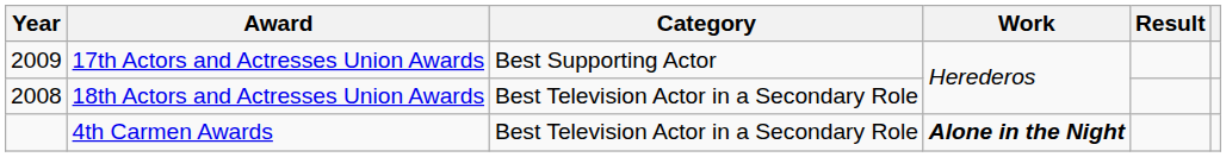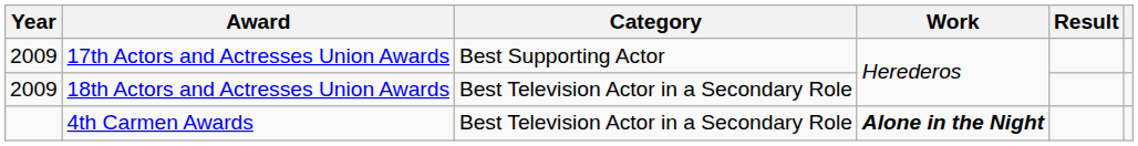18th Actors and Actresses Union Awards | Year: 2008 -> 2009
